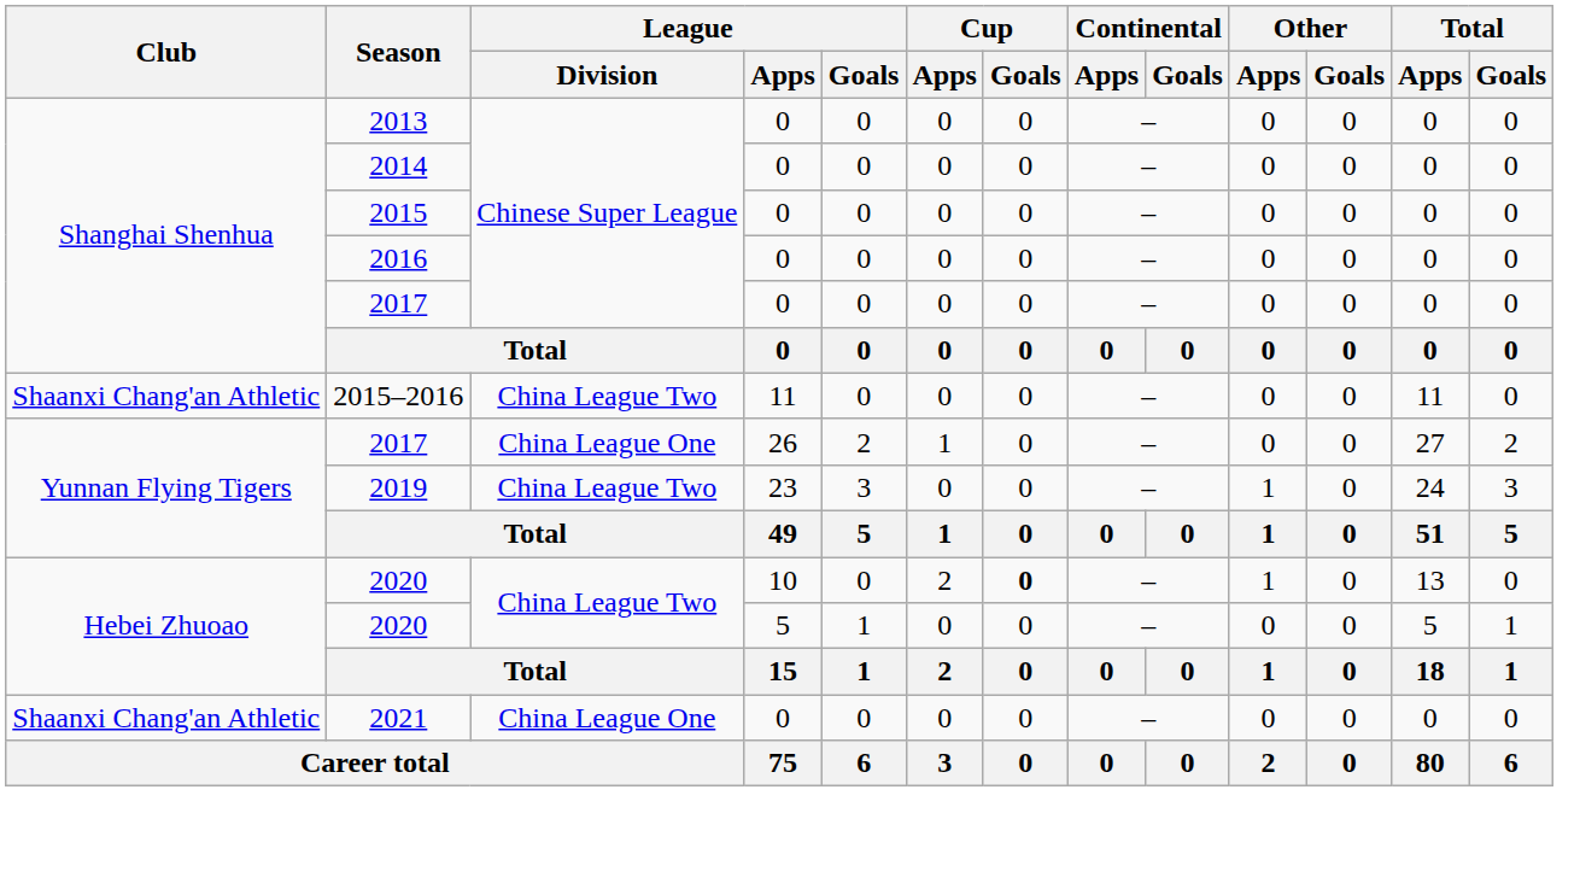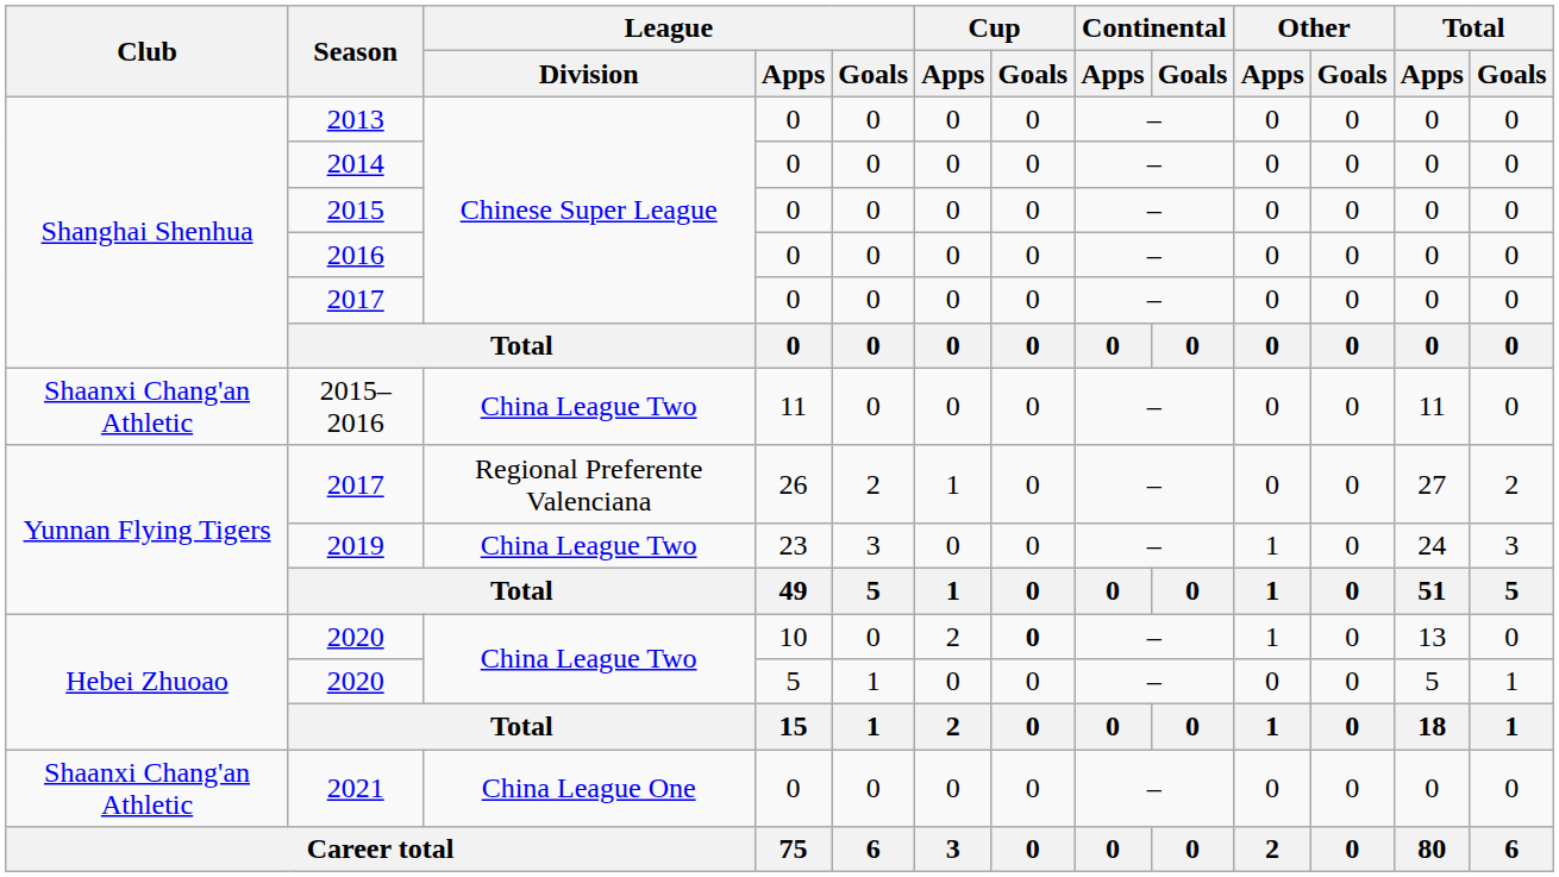2017 / 26 | League / Division: China League One -> Regional Preferente Valenciana
